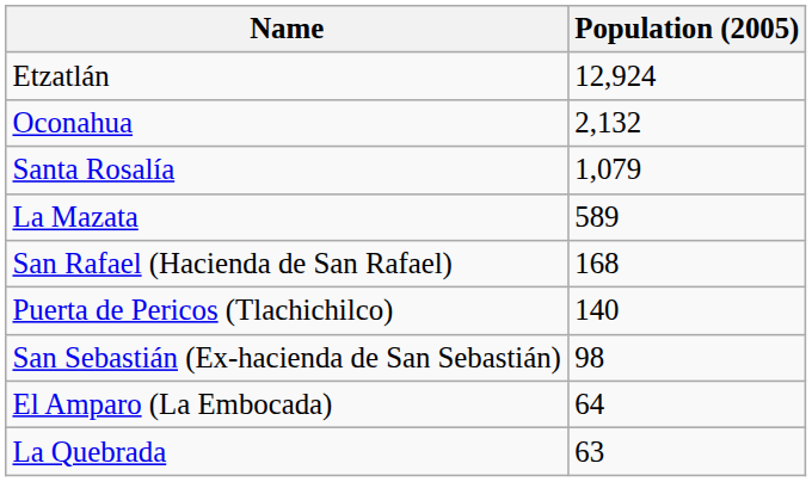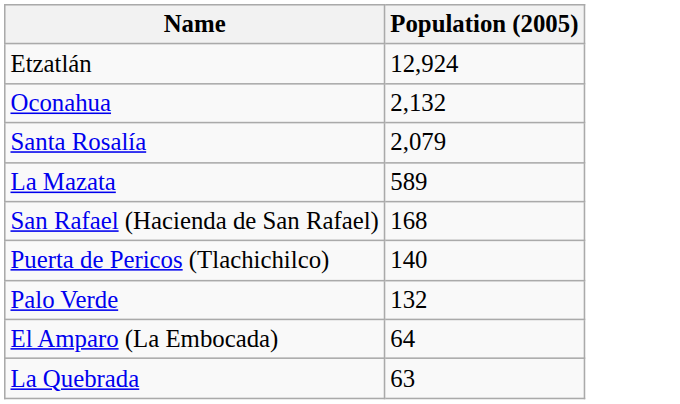Santa Rosalía | Population (2005): 1,079 -> 2,079
+ row: Palo Verde | 132
- row: San Sebastián (Ex-hacienda de San Sebastián) | 98
